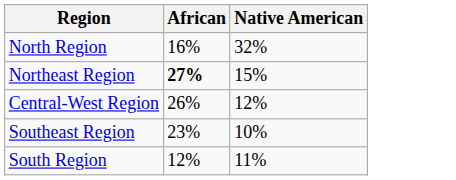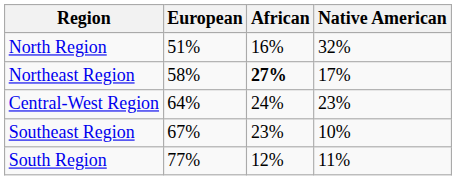+ column: European | 51% | 58% | 64% | 67% | 77%
Northeast Region | Native American: 15% -> 17%
Central-West Region | African: 26% -> 24%
Central-West Region | Native American: 12% -> 23%
